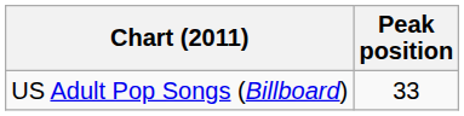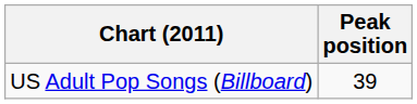US Adult Pop Songs (Billboard) | Peak position: 33 -> 39
